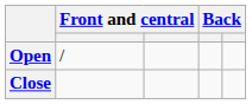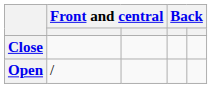rows swapped: Close <-> Open
